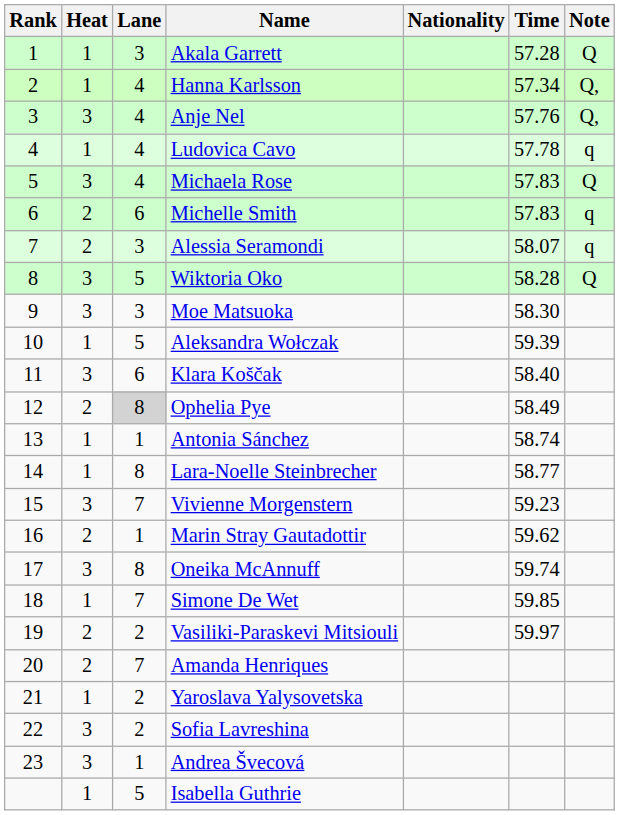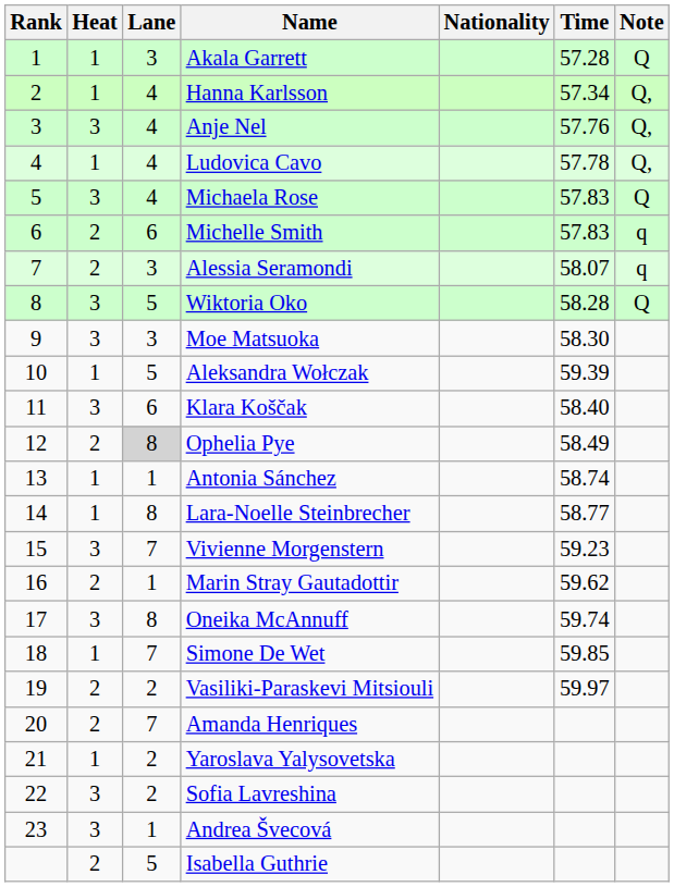Ludovica Cavo | Note: q -> Q,
Isabella Guthrie | Heat: 1 -> 2
